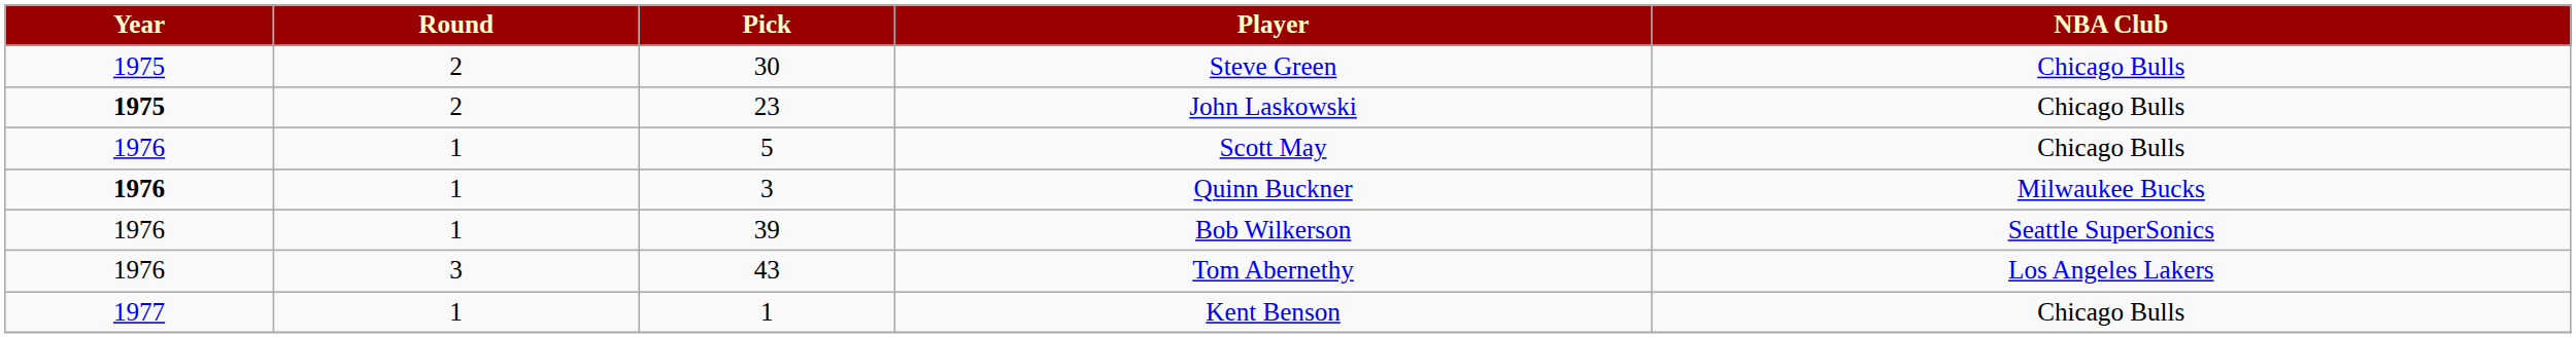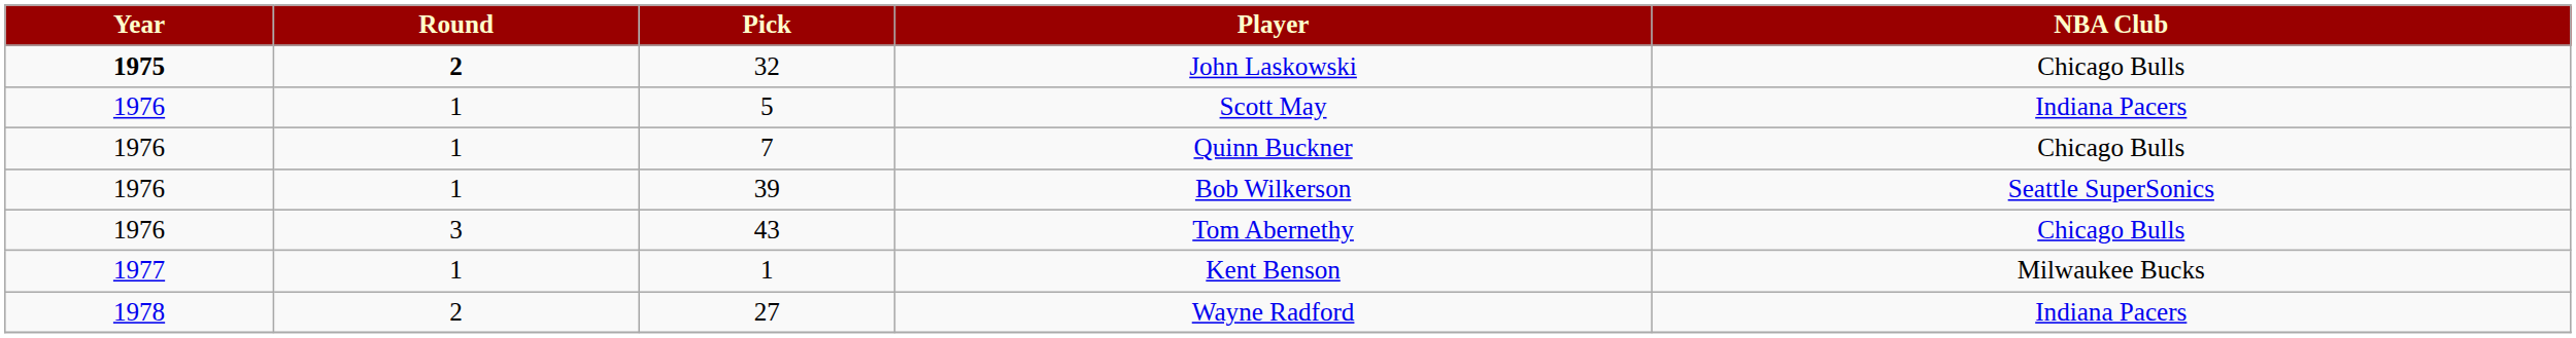- row: 1975 | 2 | 30 | Steve Green | Chicago Bulls
John Laskowski | Round: normal -> bold
John Laskowski | Pick: 23 -> 32
Scott May | NBA Club: Chicago Bulls -> Indiana Pacers
Quinn Buckner | Year: bold -> normal
Quinn Buckner | Pick: 3 -> 7
Quinn Buckner | NBA Club: Milwaukee Bucks -> Chicago Bulls
Tom Abernethy | NBA Club: Los Angeles Lakers -> Chicago Bulls
Kent Benson | NBA Club: Chicago Bulls -> Milwaukee Bucks
+ row: 1978 | 2 | 27 | Wayne Radford | Indiana Pacers
